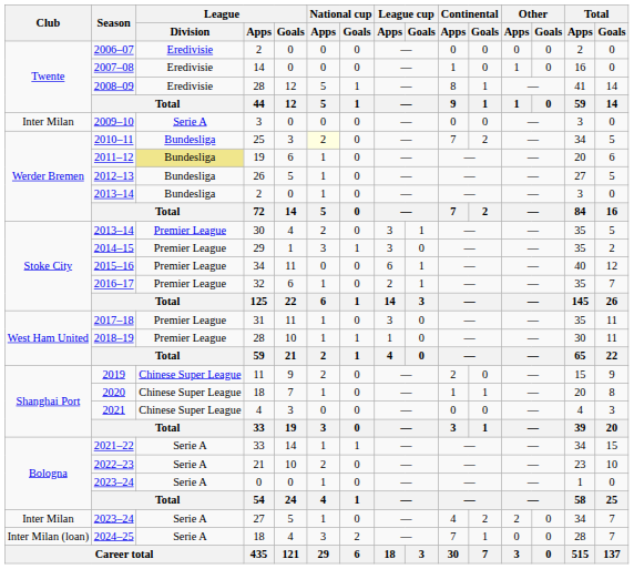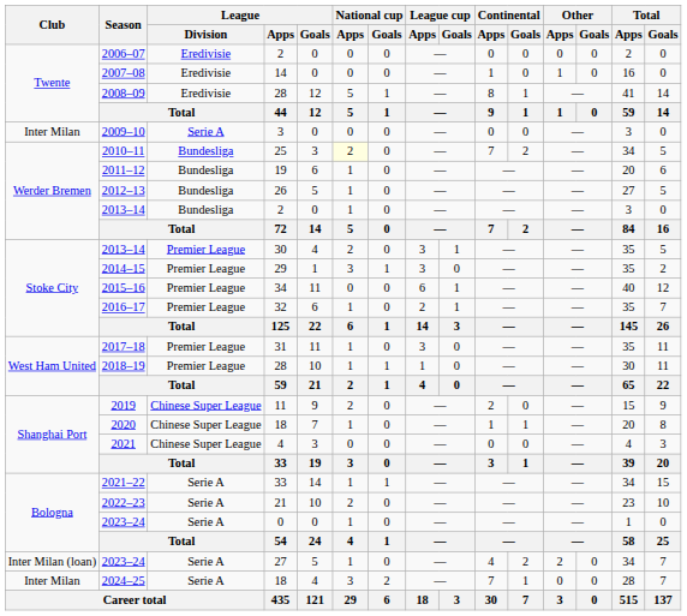2011–12 | League / Division: khaki background -> no background
2023–24 / 27 | Club: Inter Milan -> Inter Milan (loan)
2024–25 | Club: Inter Milan (loan) -> Inter Milan
